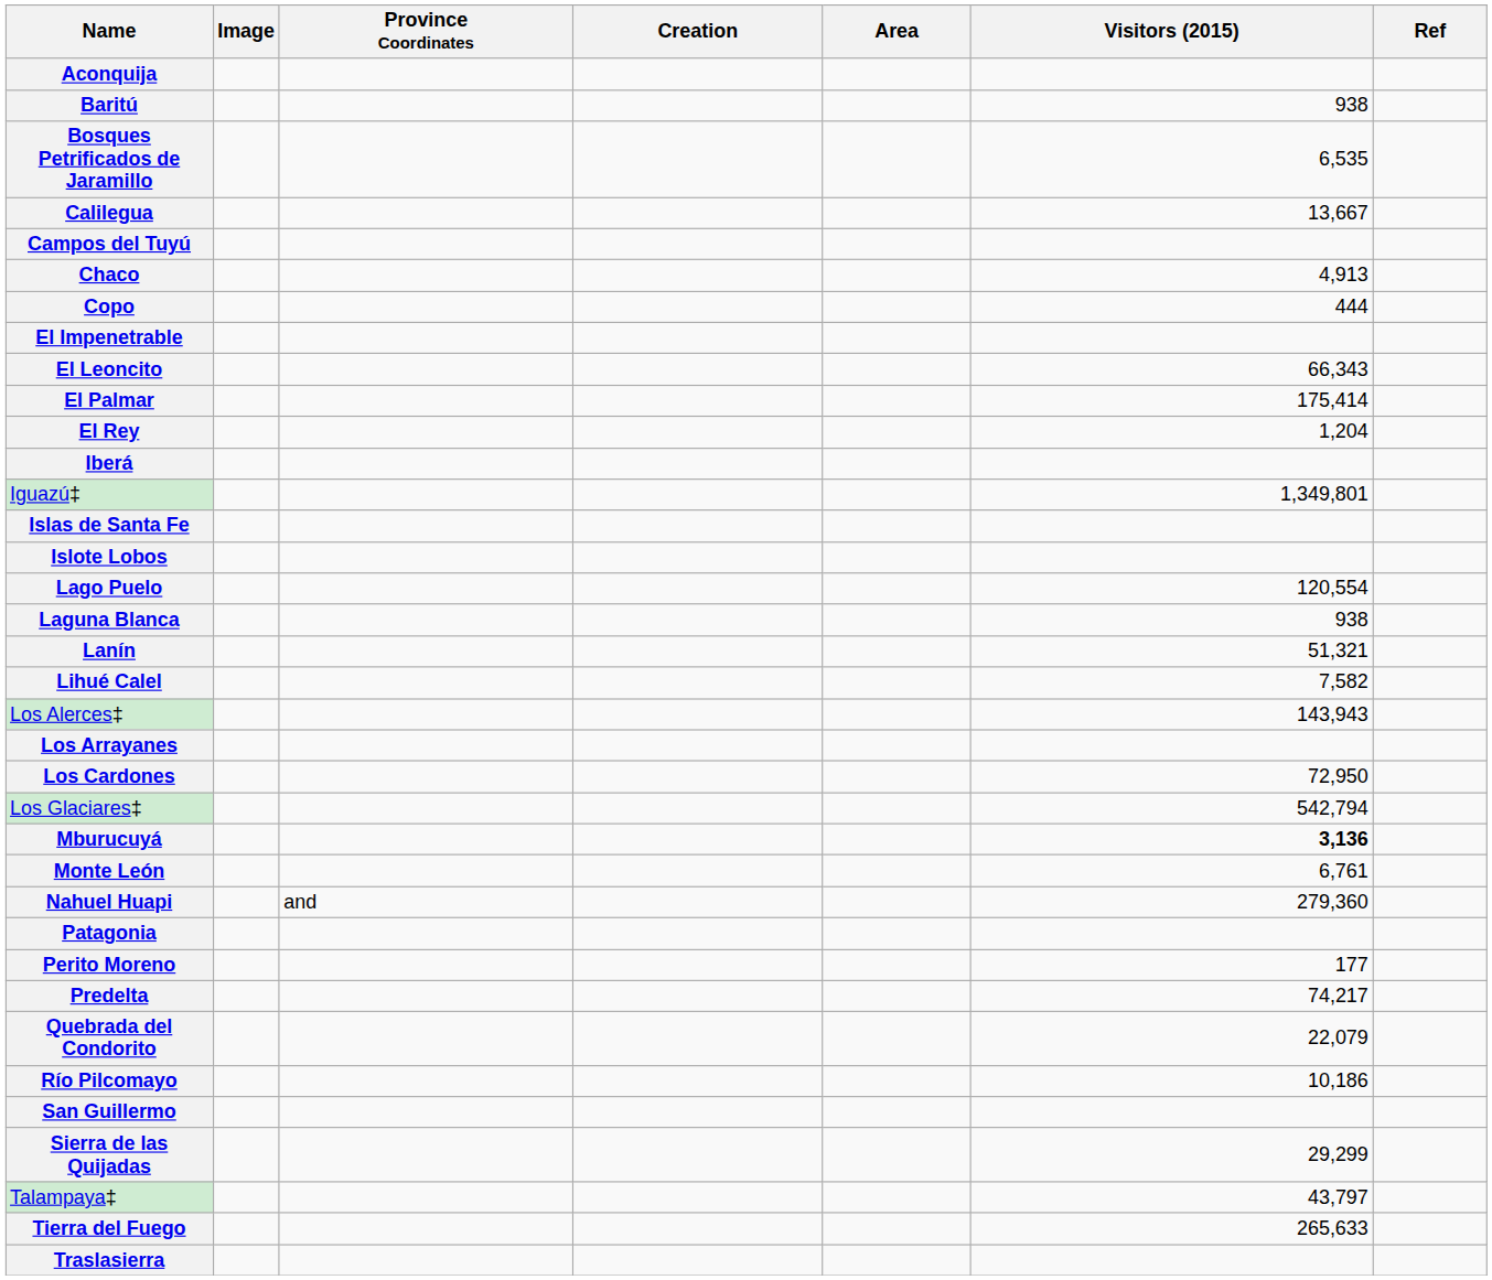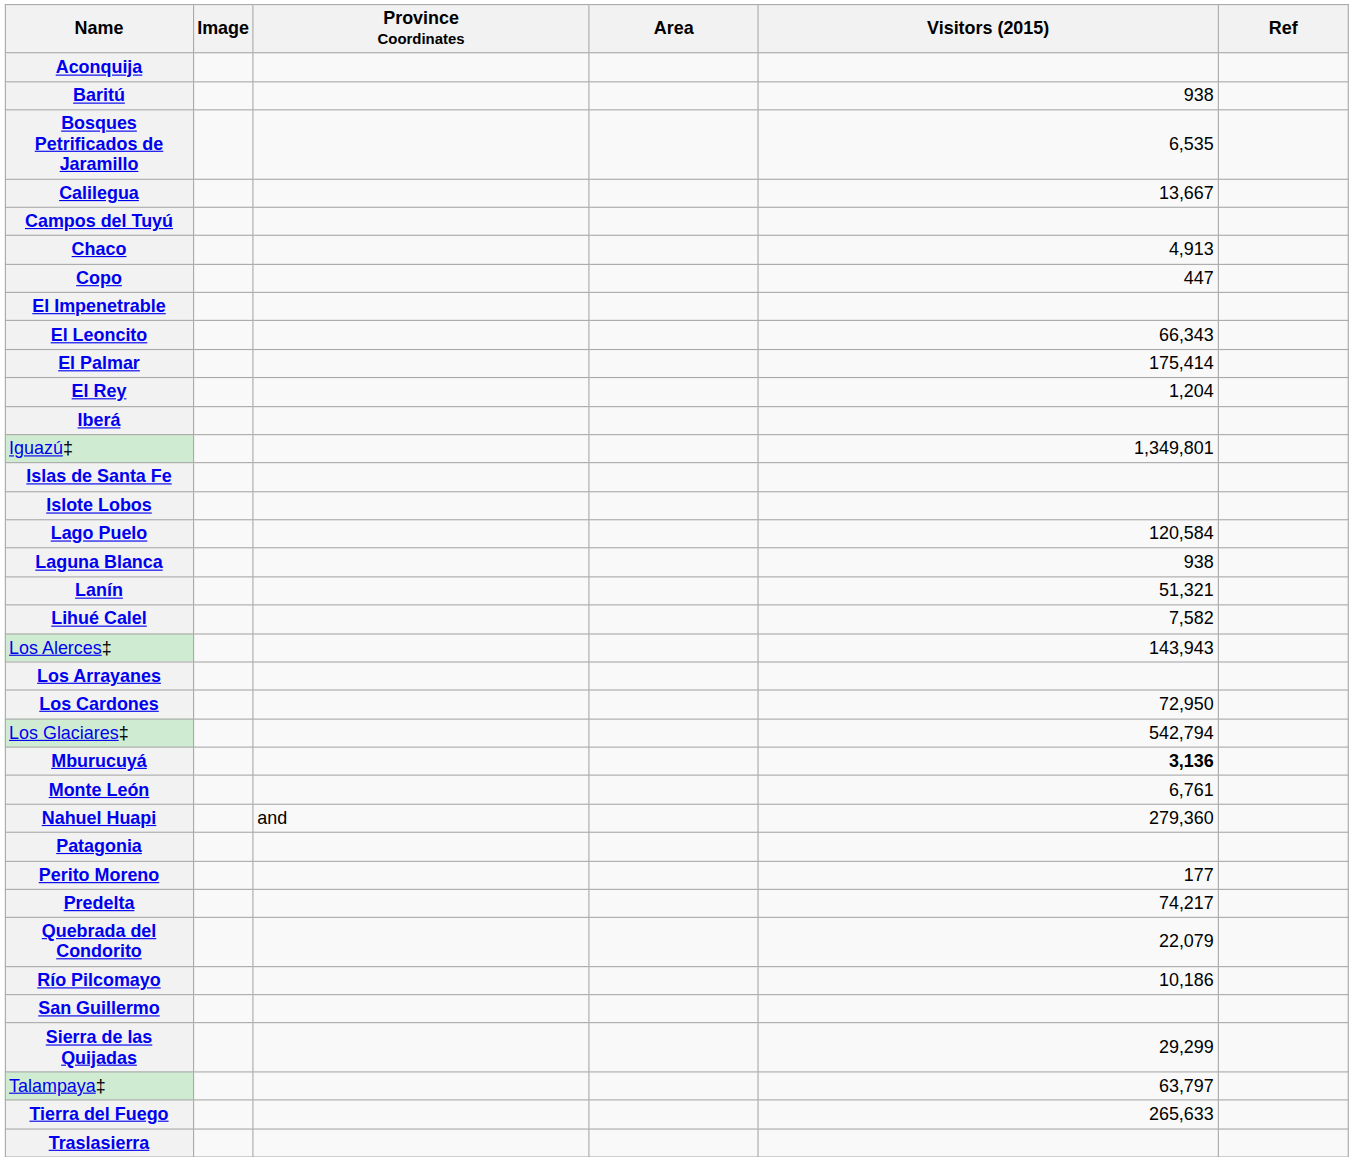- column: Creation
Copo | Visitors (2015): 444 -> 447
Lago Puelo | Visitors (2015): 120,554 -> 120,584
Talampaya‡ | Visitors (2015): 43,797 -> 63,797
